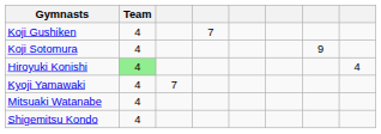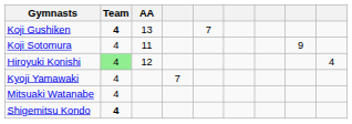+ column: AA | 13 | 11 | 12
Koji Gushiken | Team: normal -> bold
Shigemitsu Kondo | Team: normal -> bold
